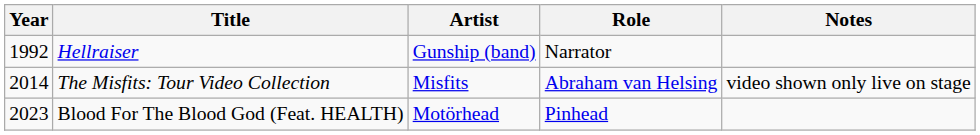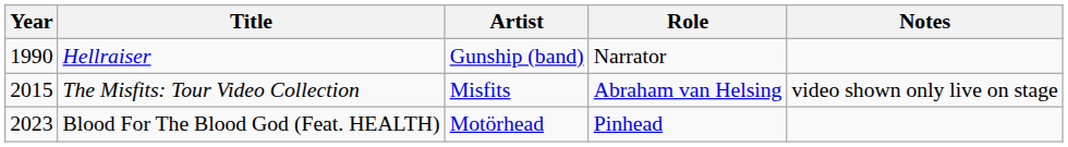Hellraiser | Year: 1992 -> 1990
The Misfits: Tour Video Collection | Year: 2014 -> 2015
